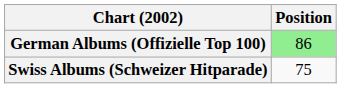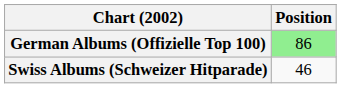Swiss Albums (Schweizer Hitparade) | Position: 75 -> 46
